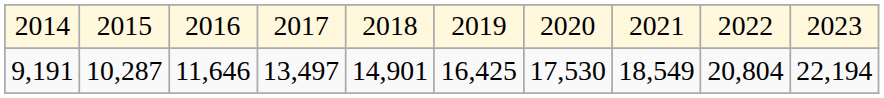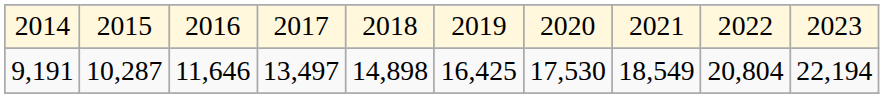9,191 | column 5: 14,901 -> 14,898
